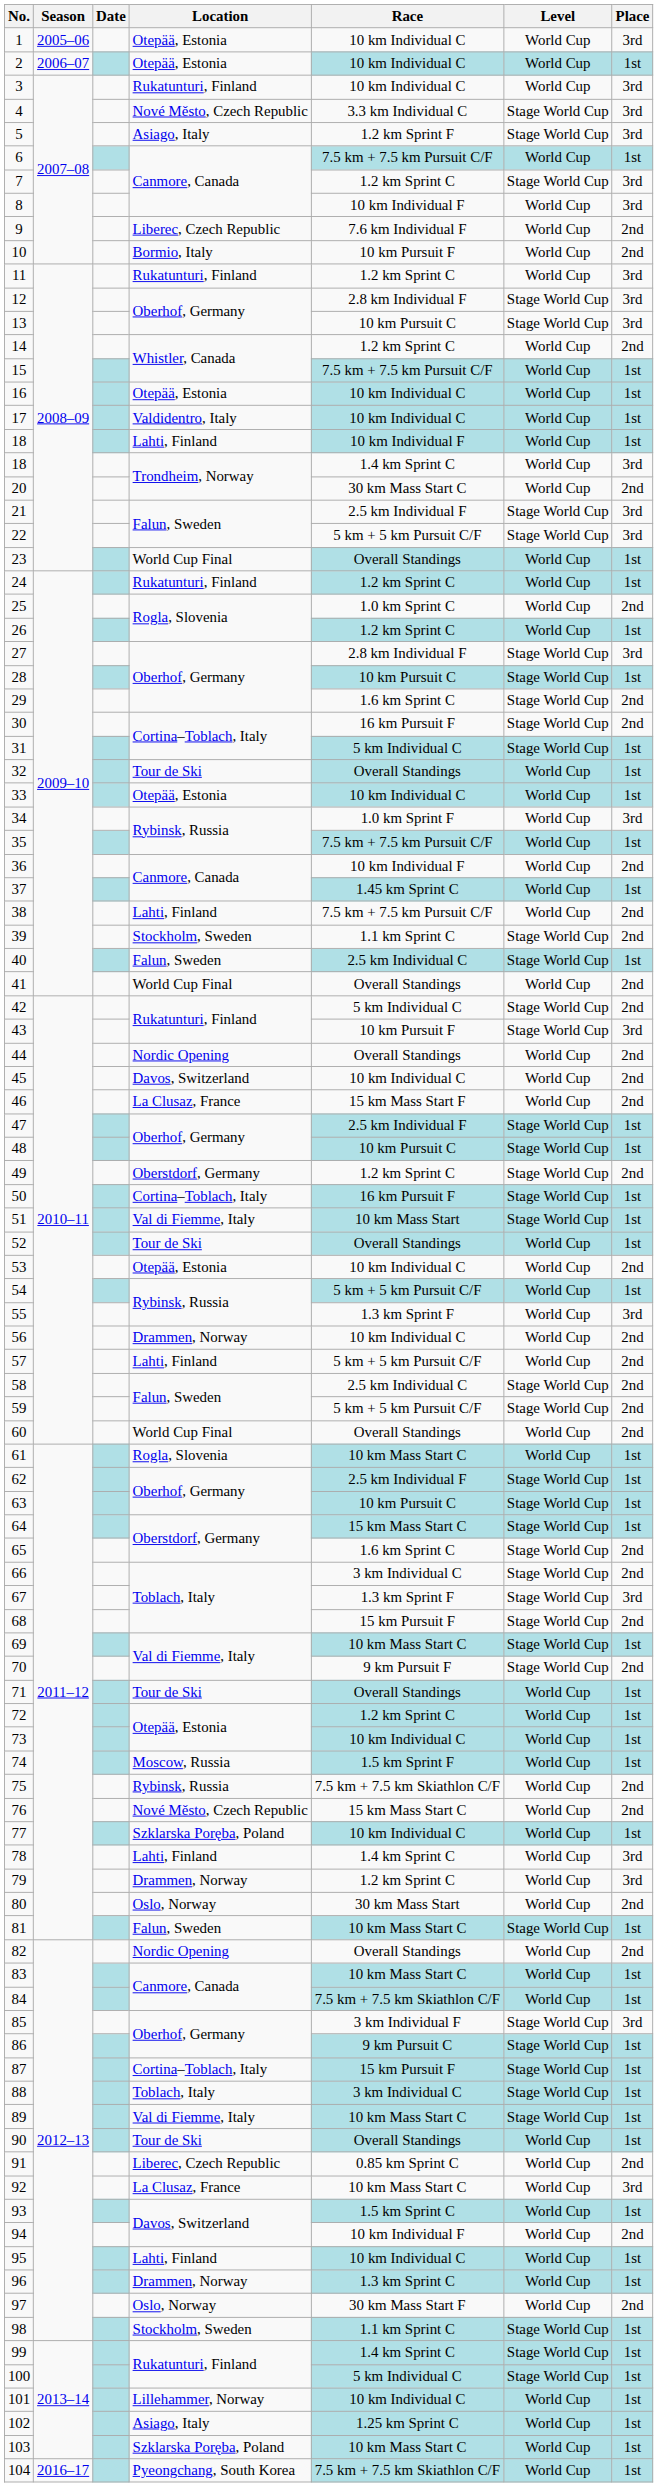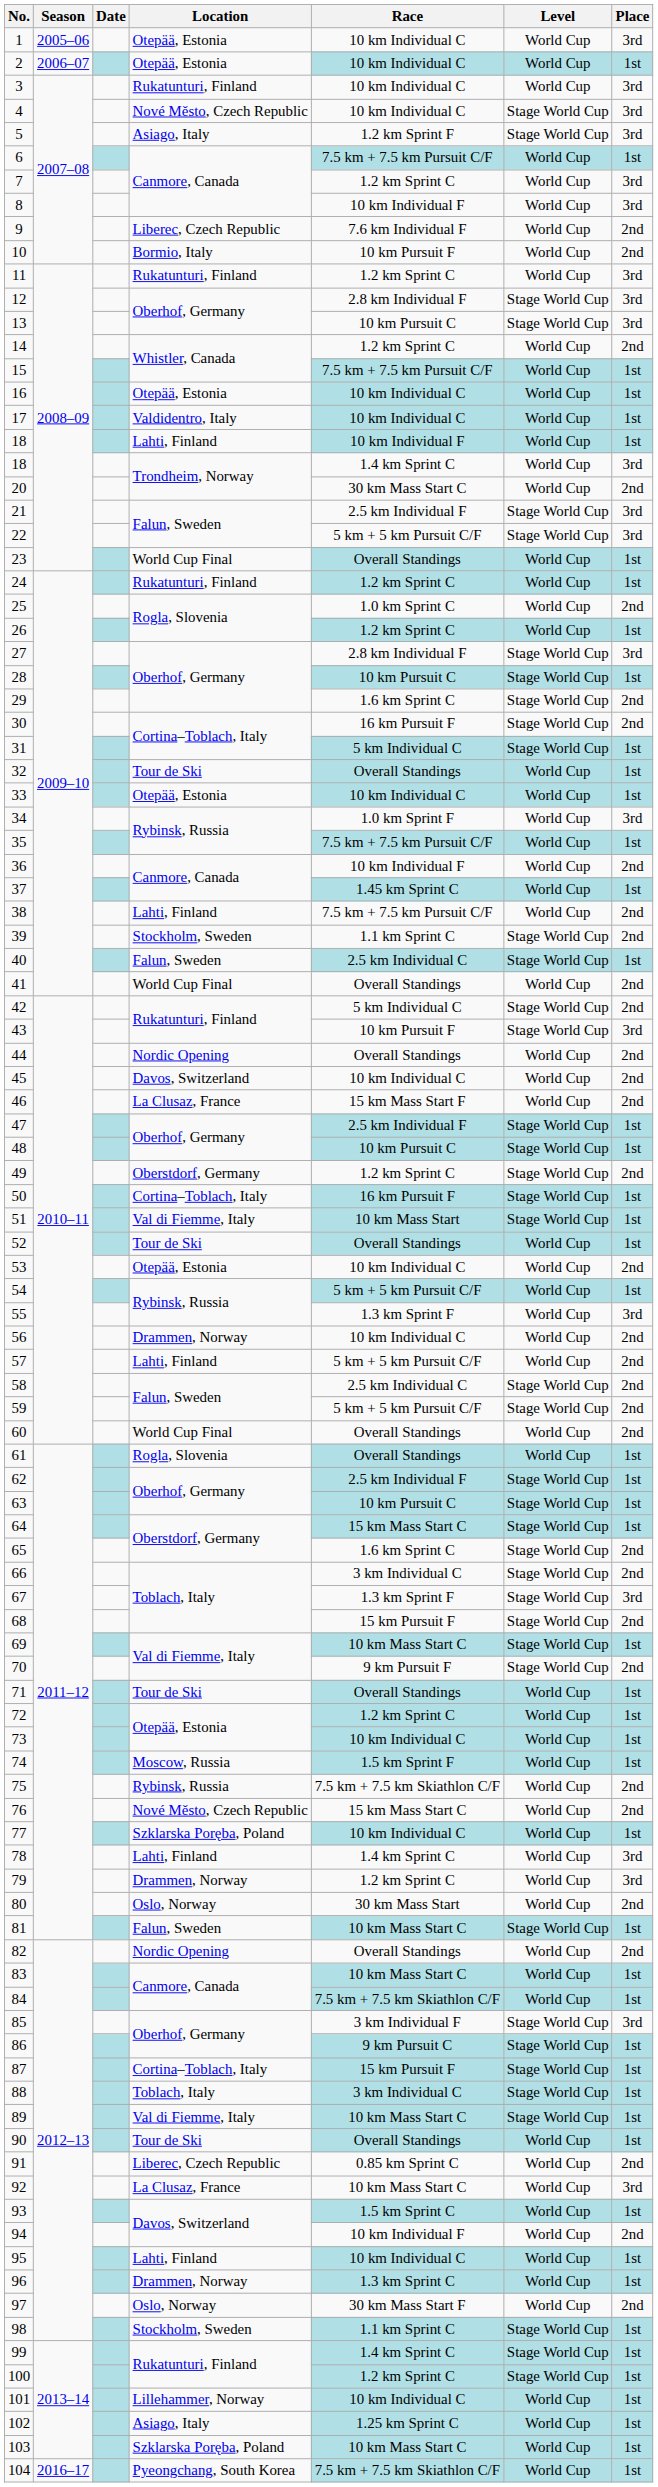4 | Race: 3.3 km Individual C -> 10 km Individual C
7 | Level: Stage World Cup -> World Cup
61 | Race: 10 km Mass Start C -> Overall Standings
100 | Race: 5 km Individual C -> 1.2 km Sprint C
